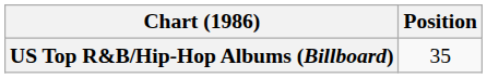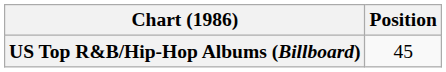US Top R&B/Hip-Hop Albums (Billboard) | Position: 35 -> 45
